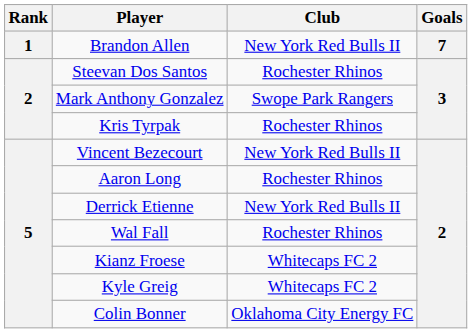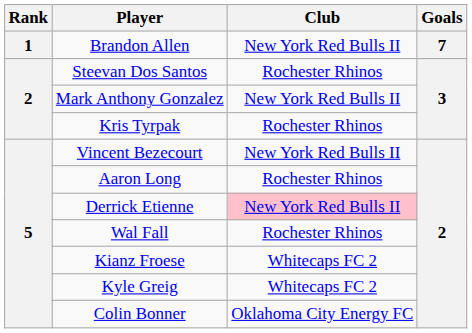Mark Anthony Gonzalez | Club: Swope Park Rangers -> New York Red Bulls II
Derrick Etienne | Club: no background -> pink background
